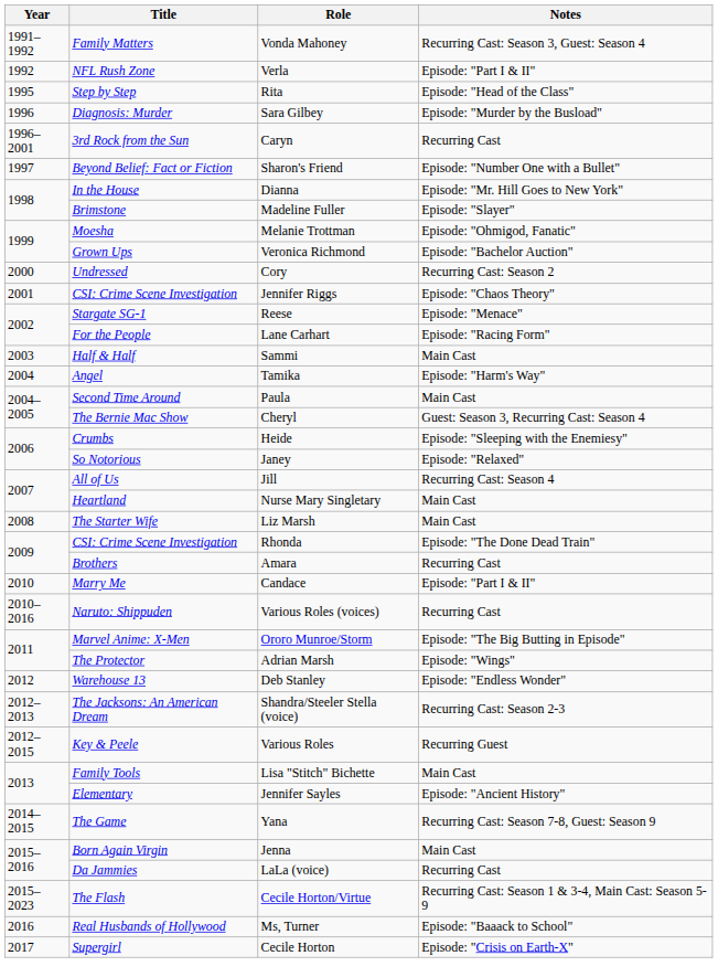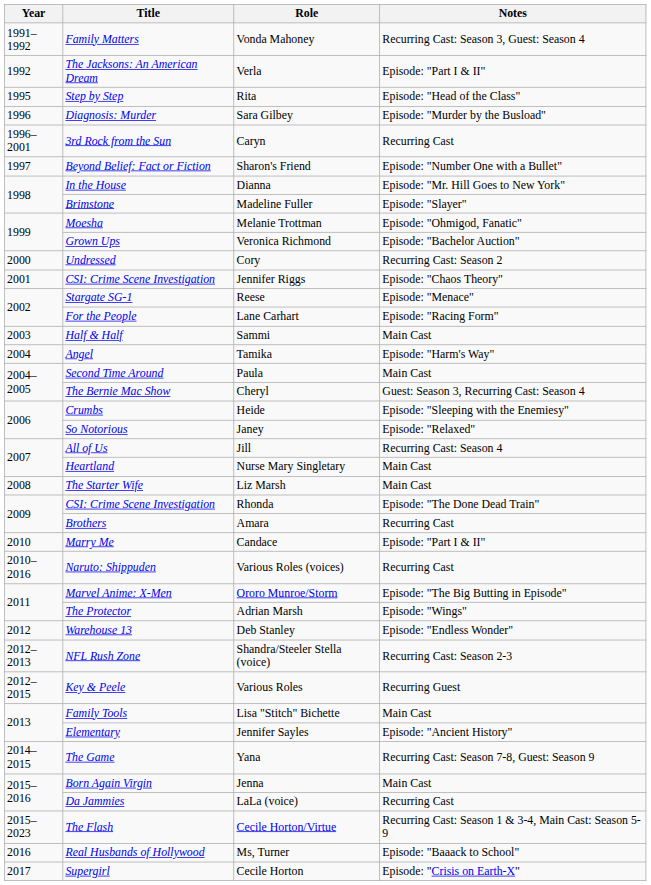Verla | Title: NFL Rush Zone -> The Jacksons: An American Dream
Shandra/Steeler Stella (voice) | Title: The Jacksons: An American Dream -> NFL Rush Zone
